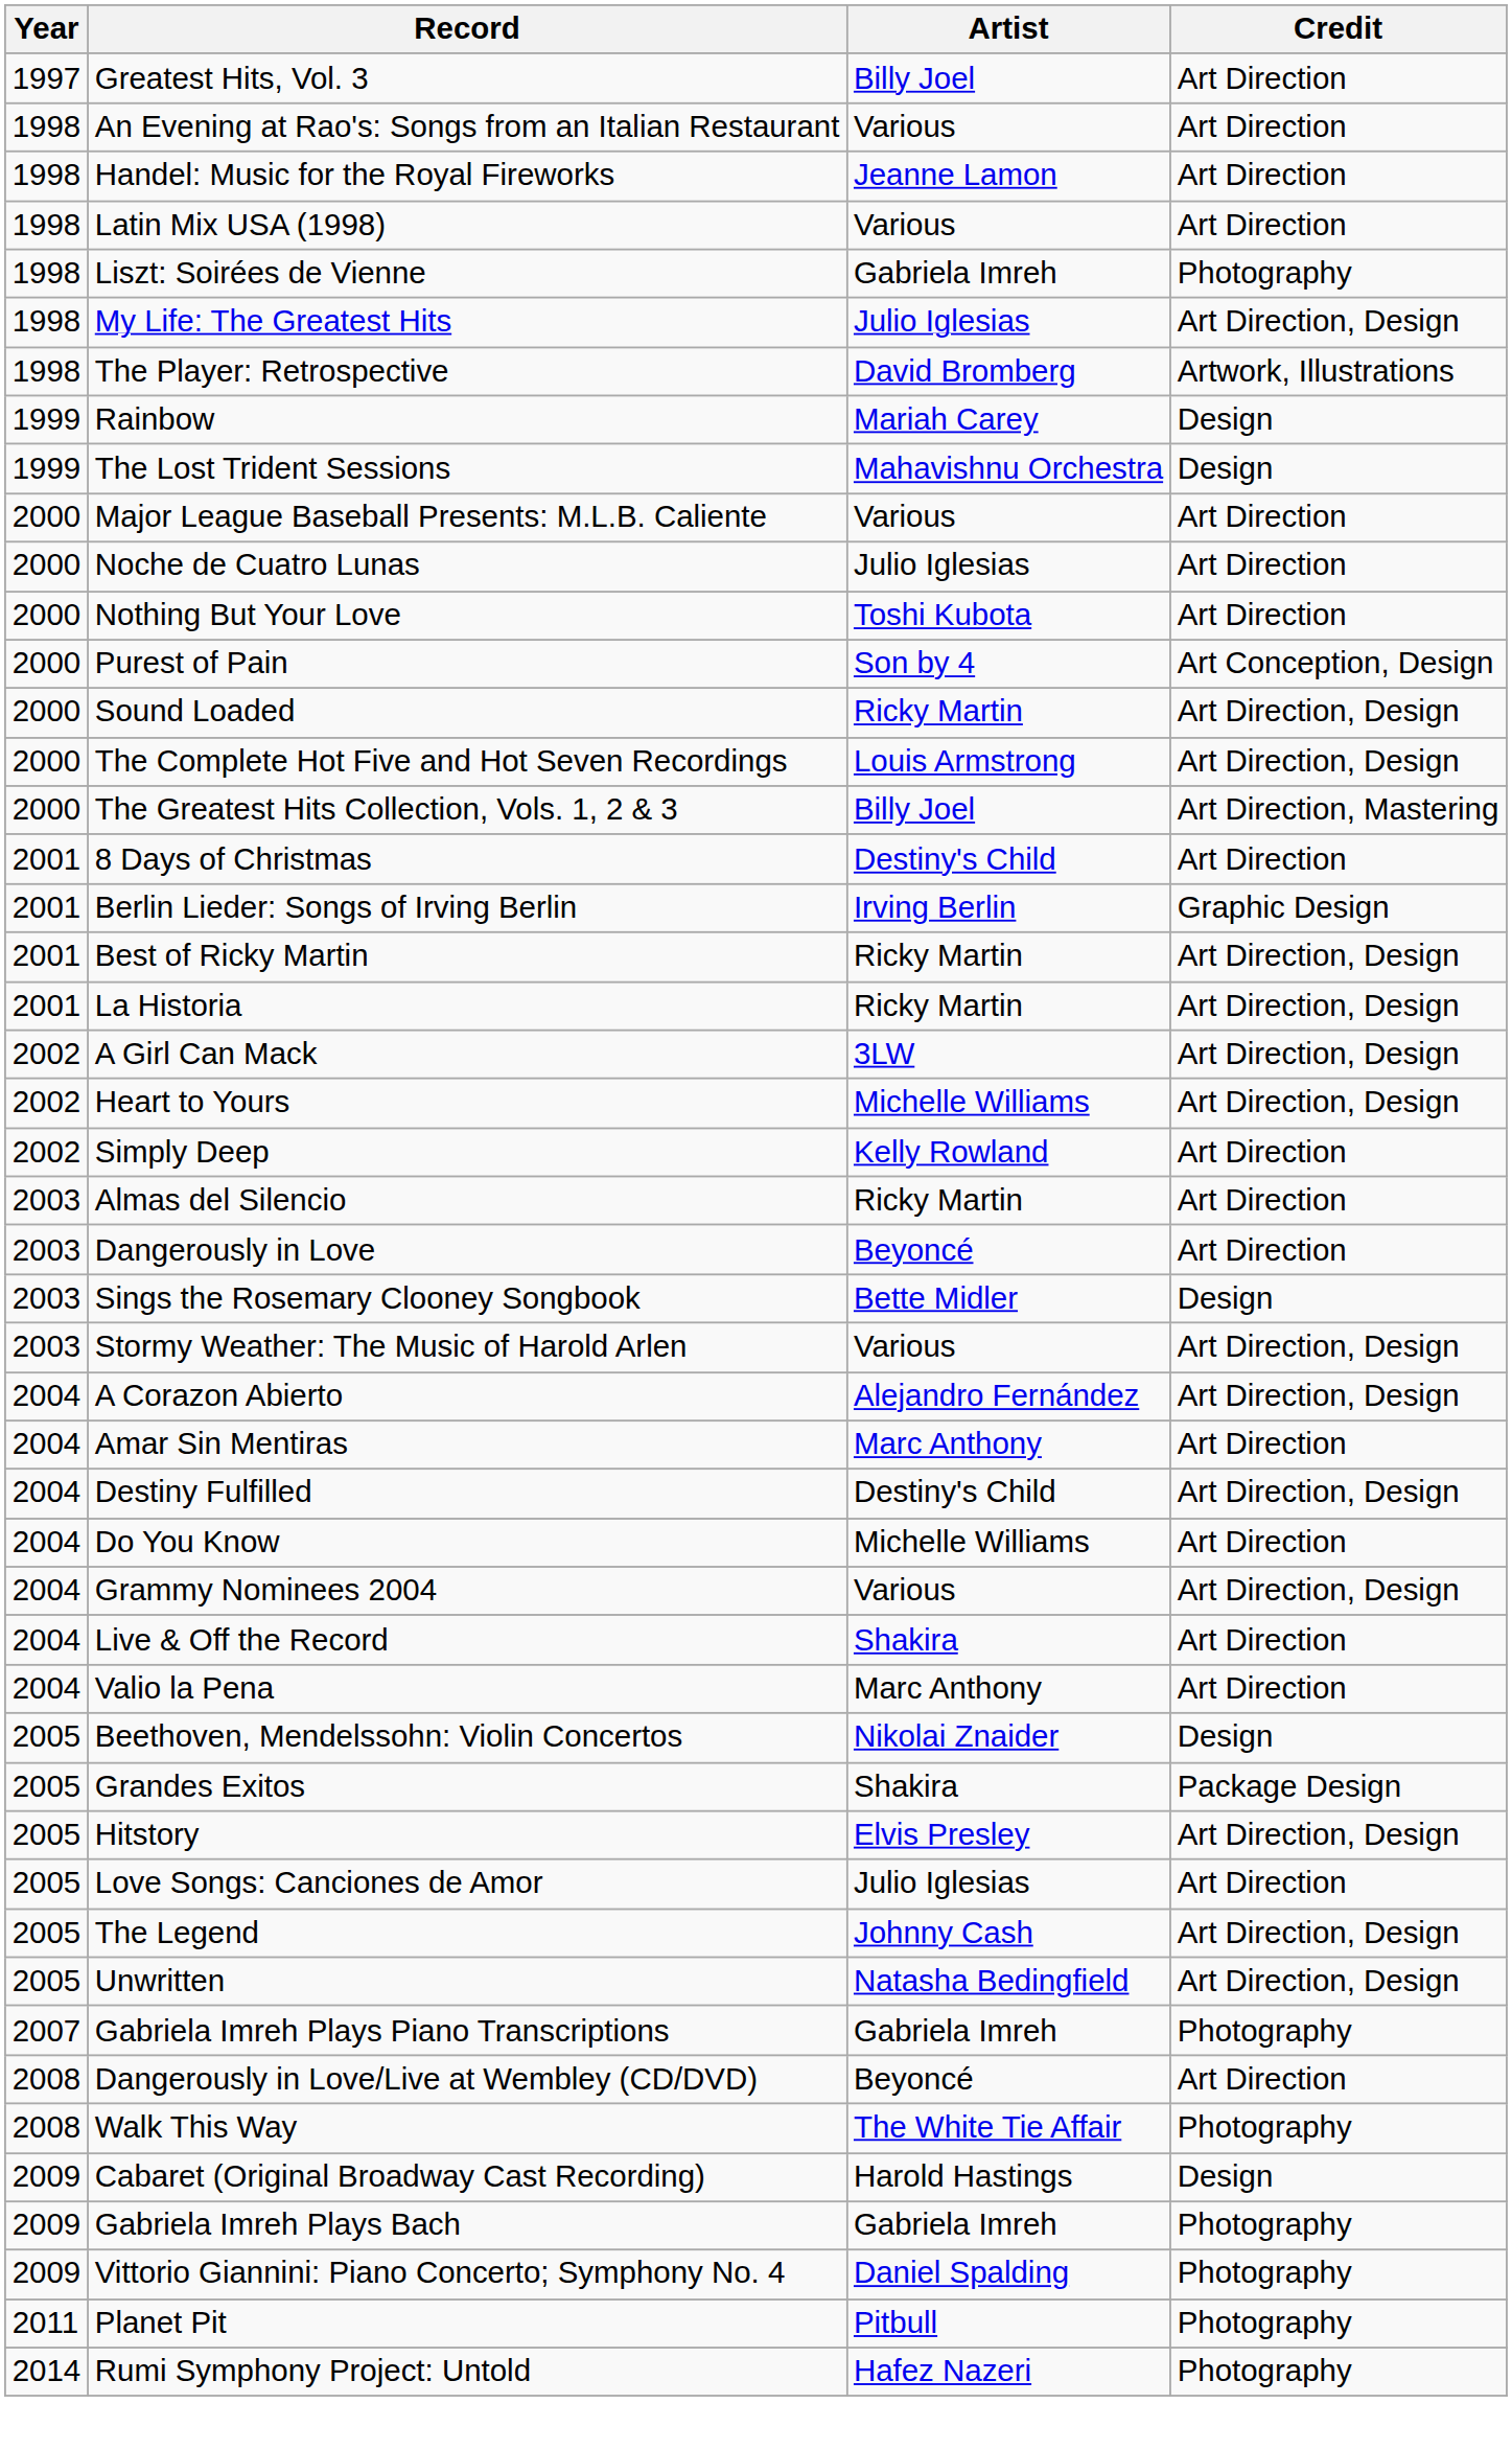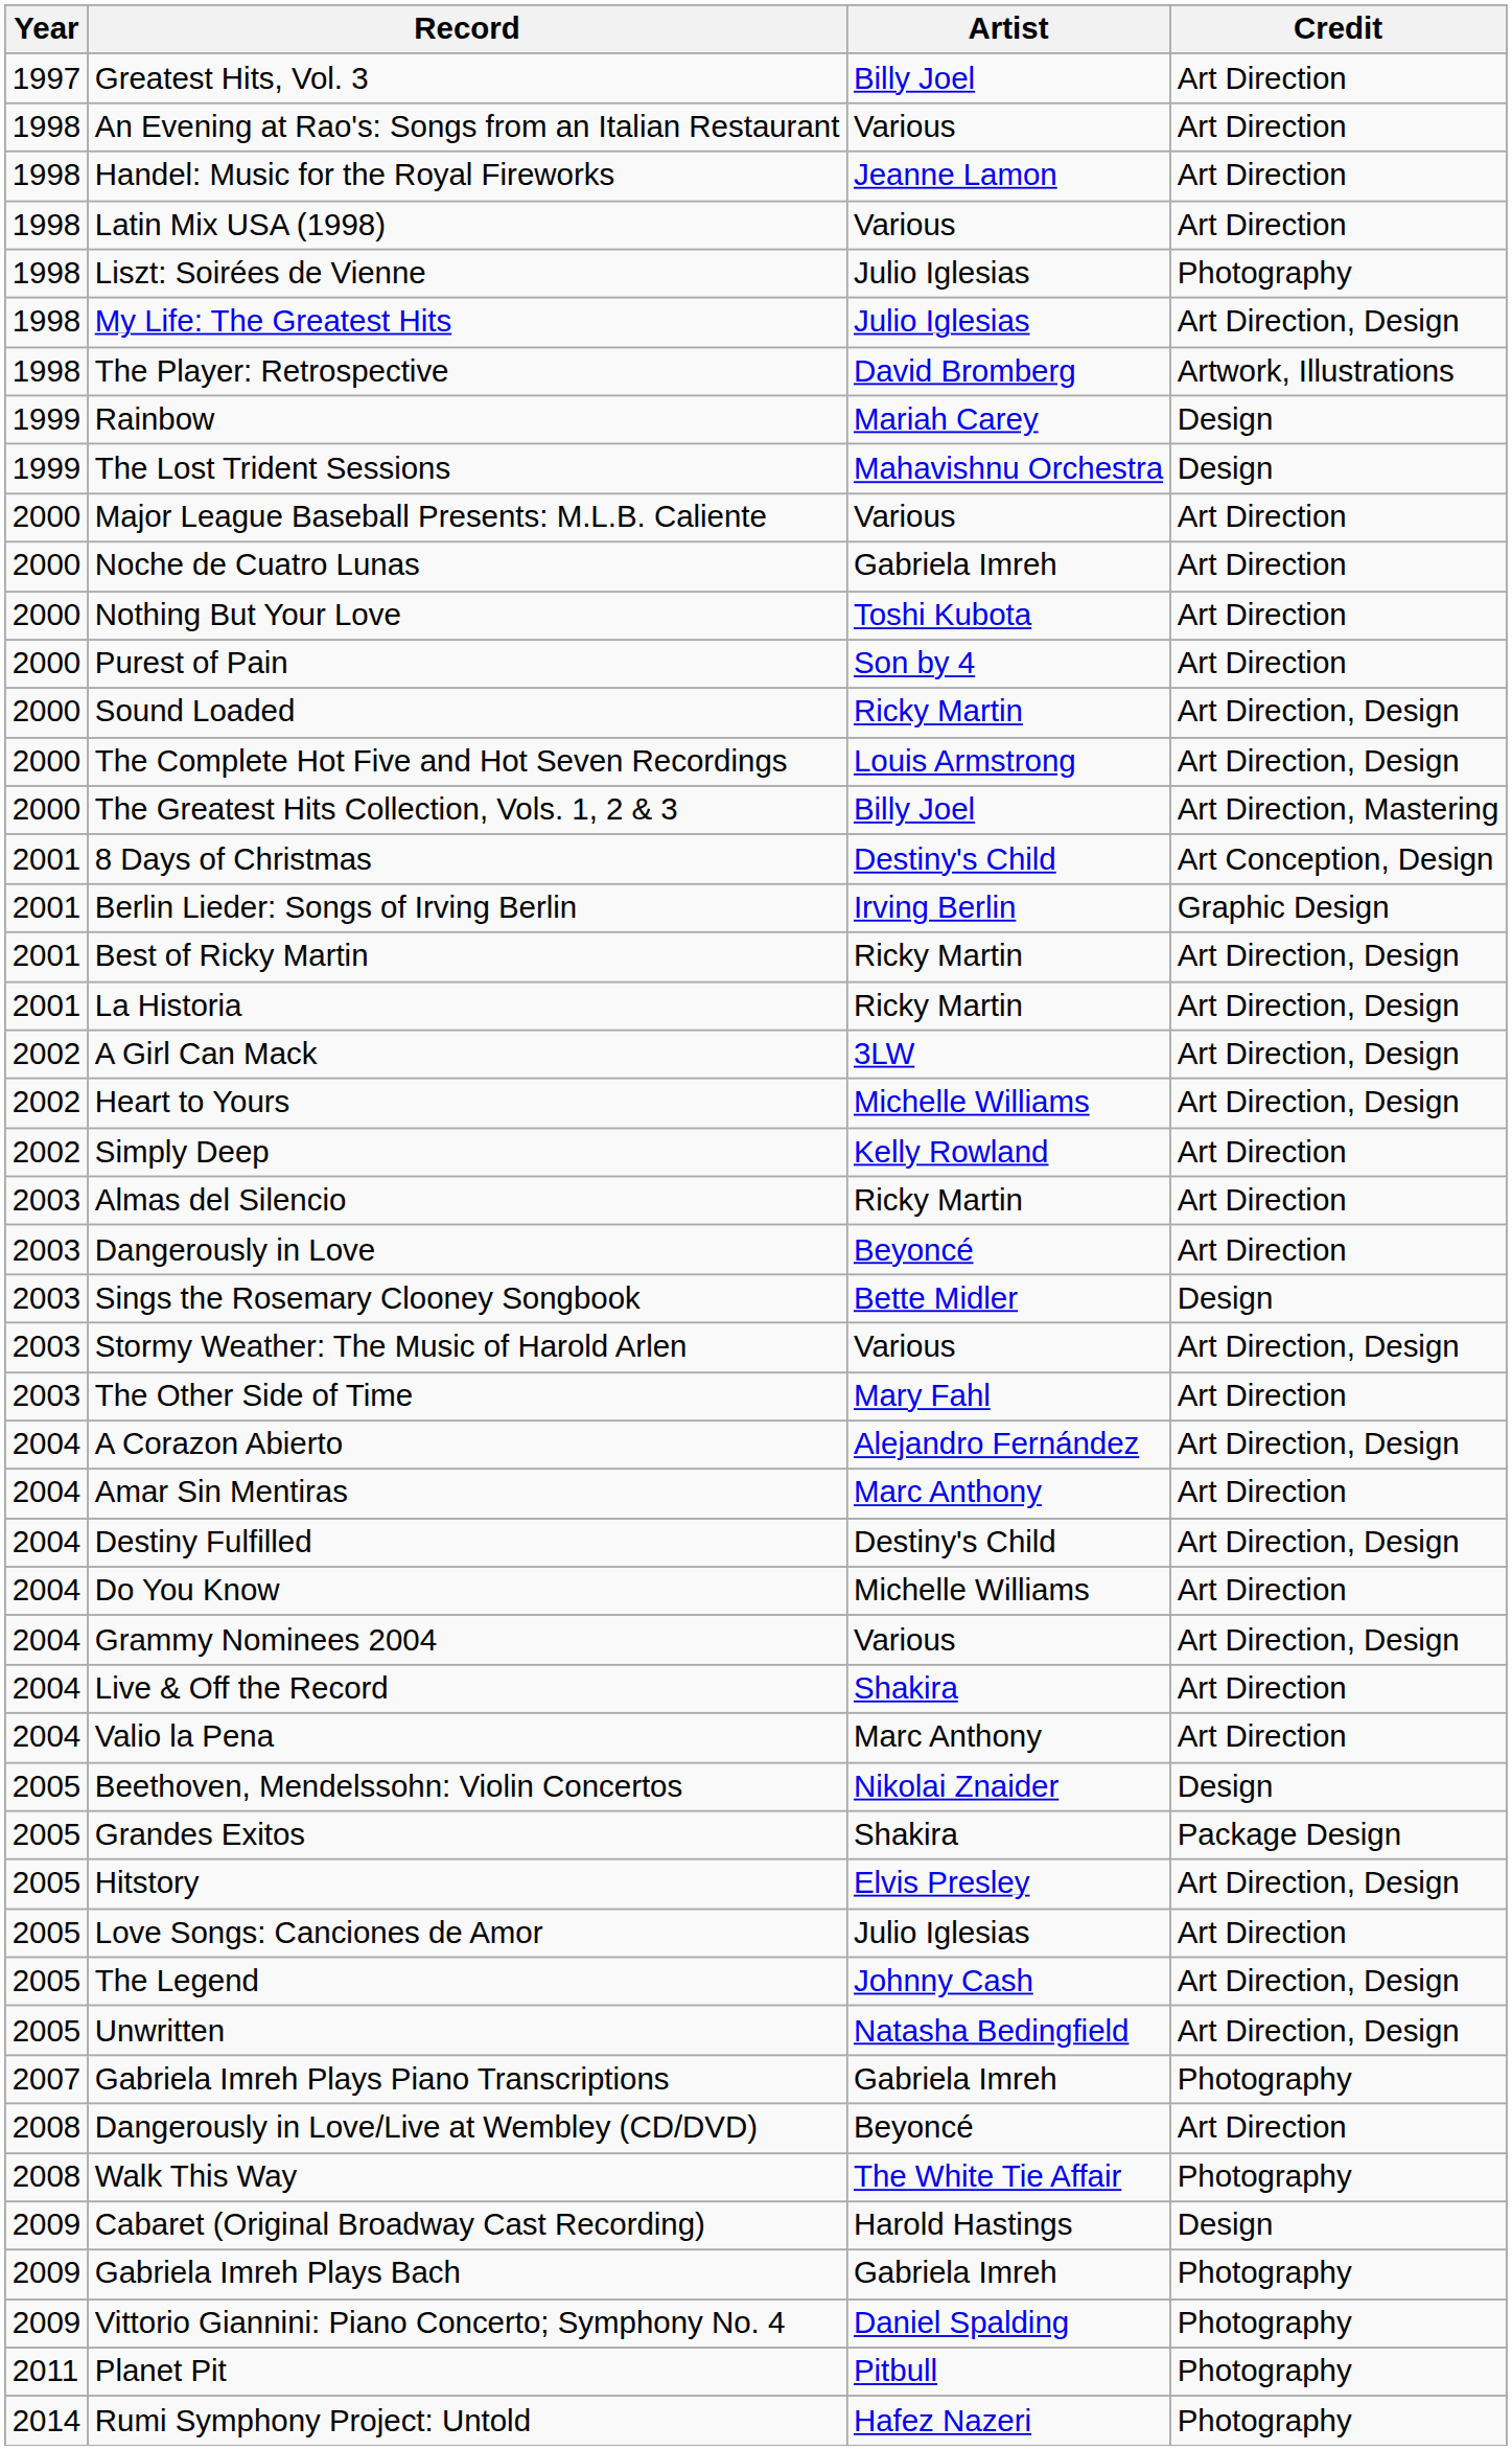Liszt: Soirées de Vienne | Artist: Gabriela Imreh -> Julio Iglesias
Noche de Cuatro Lunas | Artist: Julio Iglesias -> Gabriela Imreh
Purest of Pain | Credit: Art Conception, Design -> Art Direction
8 Days of Christmas | Credit: Art Direction -> Art Conception, Design
+ row: 2003 | The Other Side of Time | Mary Fahl | Art Direction
